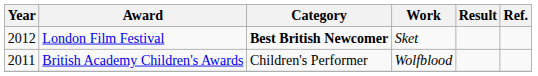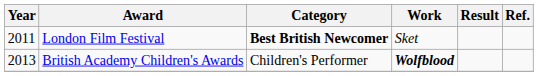London Film Festival | Year: 2012 -> 2011
British Academy Children's Awards | Year: 2011 -> 2013
British Academy Children's Awards | Work: normal -> bold
